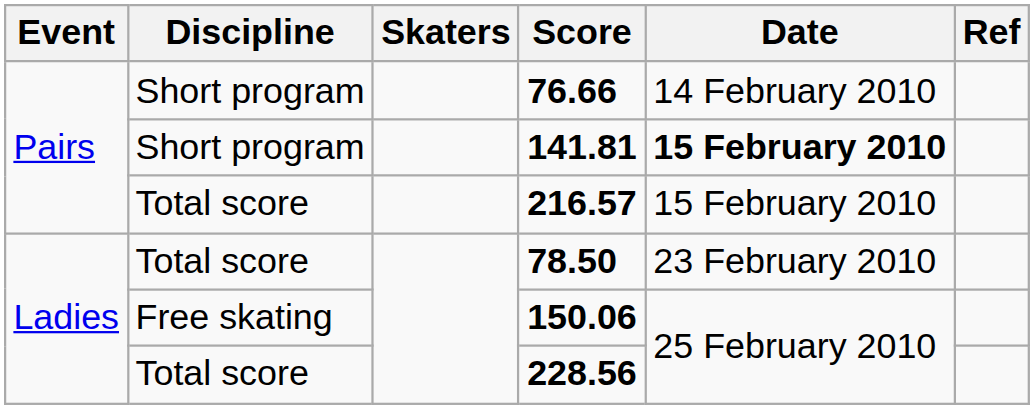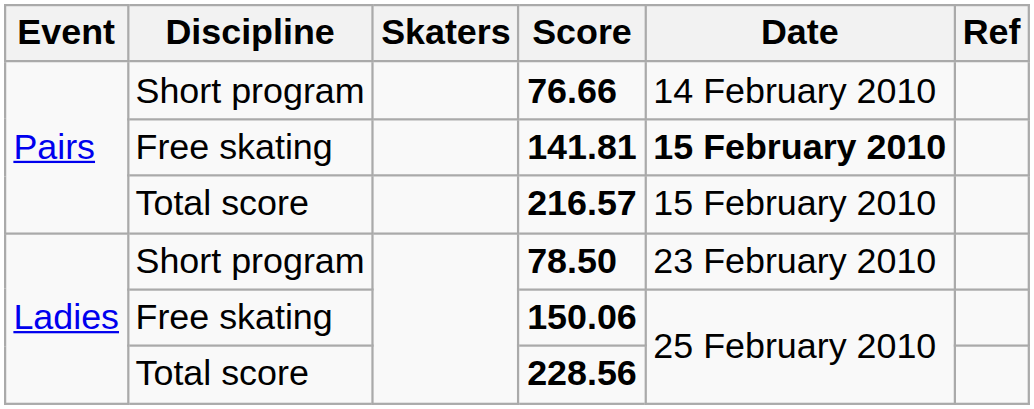141.81 | Discipline: Short program -> Free skating
78.50 | Discipline: Total score -> Short program
